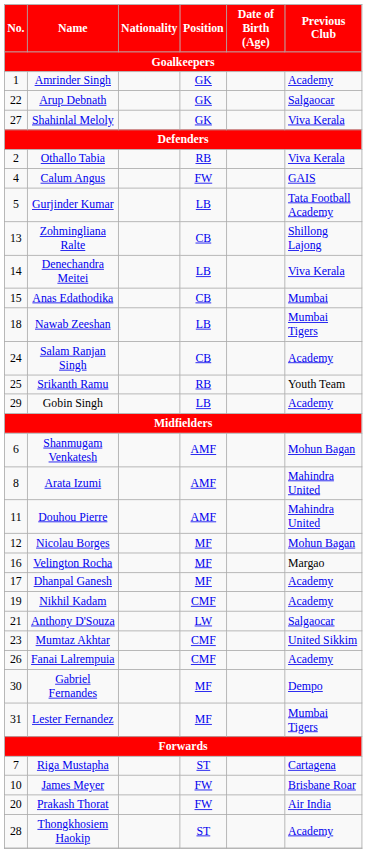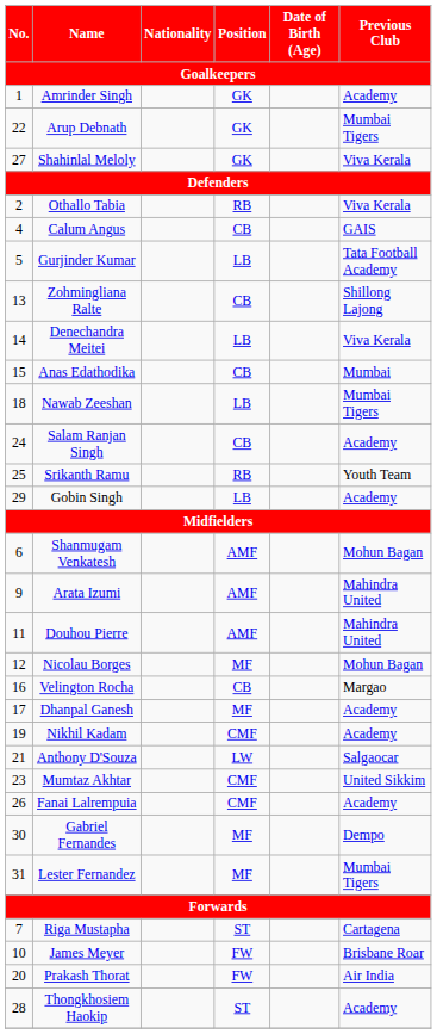Arup Debnath | Previous Club: Salgaocar -> Mumbai Tigers
Calum Angus | Position: FW -> CB
Arata Izumi | No.: 8 -> 9
Velington Rocha | Position: MF -> CB
